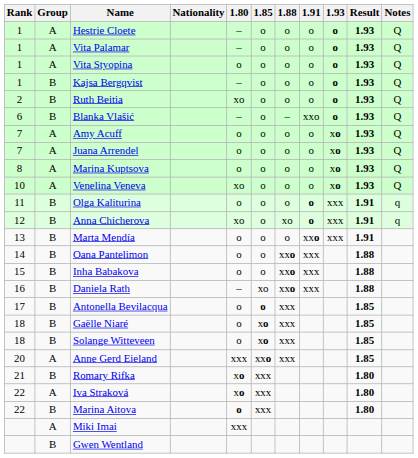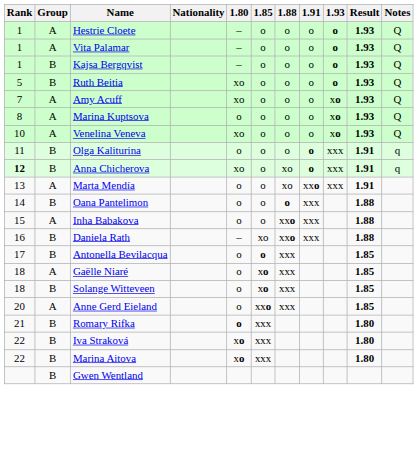- row: 1 | A | Vita Styopina | o | o | o | o | o | 1.93 | Q
Ruth Beitia | Rank: 2 -> 5
- row: 6 | B | Blanka Vlašić | – | o | – | xxo | o | 1.93 | Q
Amy Acuff | 1.80: o -> xo
- row: 7 | A | Juana Arrendel | o | o | o | o | xo | 1.93 | Q
Anna Chicherova | Rank: normal -> bold
Marta Mendía | Group: B -> A
Marta Mendía | 1.88: o -> xo
Oana Pantelimon | 1.88: xxo -> o
Inha Babakova | Group: B -> A
Gaëlle Niaré | Group: B -> A
Anne Gerd Eieland | 1.80: xxx -> o
Romary Rifka | 1.80: xo -> o
Iva Straková | Group: A -> B
Marina Aitova | 1.80: o -> xo
- row: A | Miki Imai | xxx
